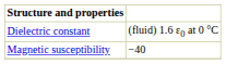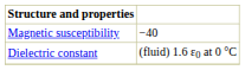rows swapped: Dielectric constant <-> Magnetic susceptibility
